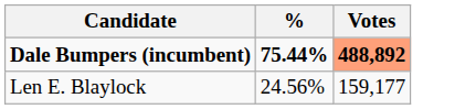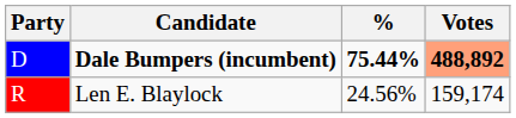+ column: Party | D | R
Len E. Blaylock | Votes: 159,177 -> 159,174
